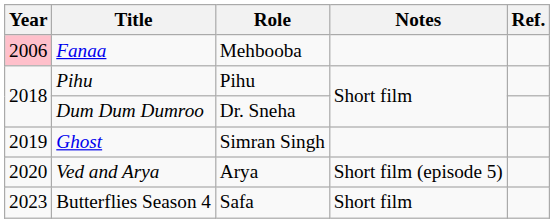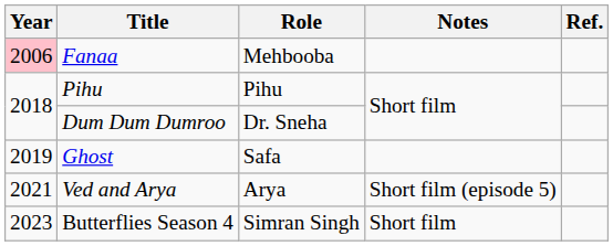Ghost | Role: Simran Singh -> Safa
Ved and Arya | Year: 2020 -> 2021
Butterflies Season 4 | Role: Safa -> Simran Singh
